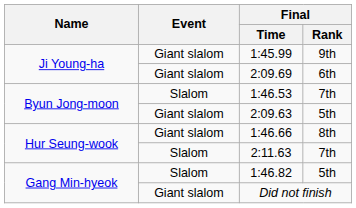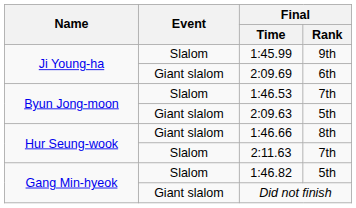1:45.99 | Event: Giant slalom -> Slalom
